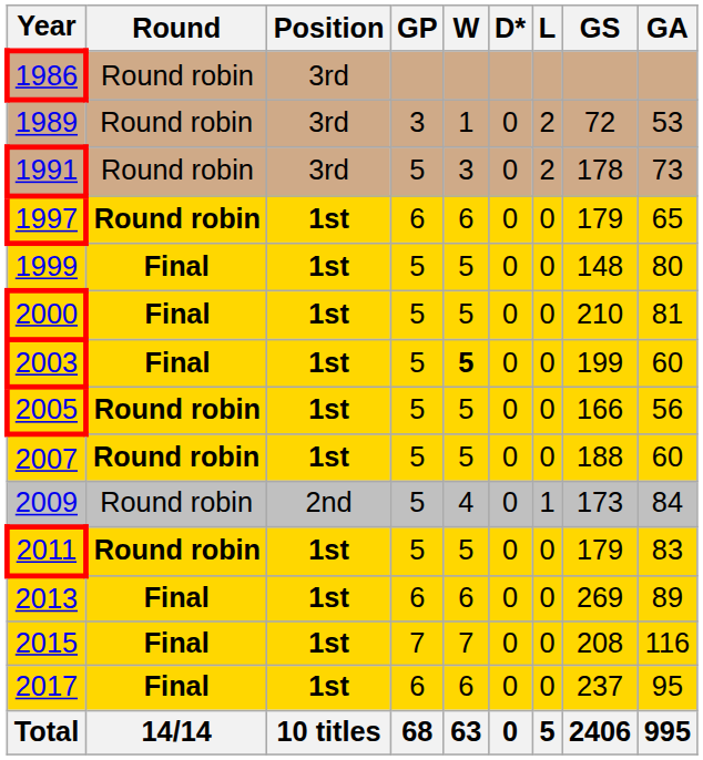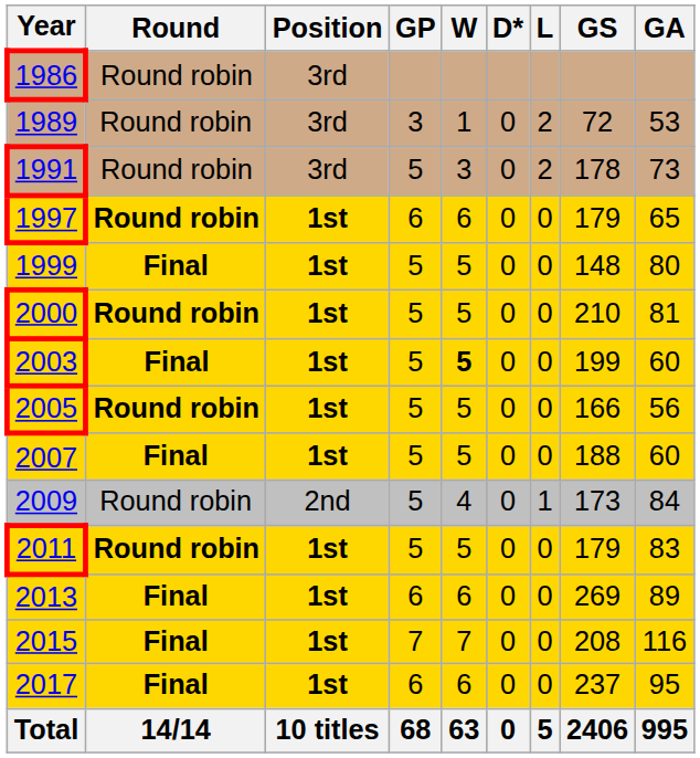2000 | Round: Final -> Round robin
2007 | Round: Round robin -> Final
